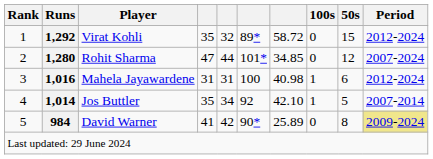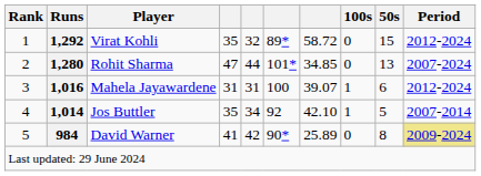Rohit Sharma | 50s: 12 -> 13
Mahela Jayawardene | column 7: 40.98 -> 39.07
